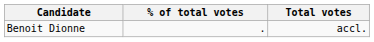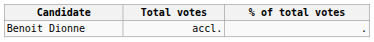columns swapped: Total votes <-> % of total votes
